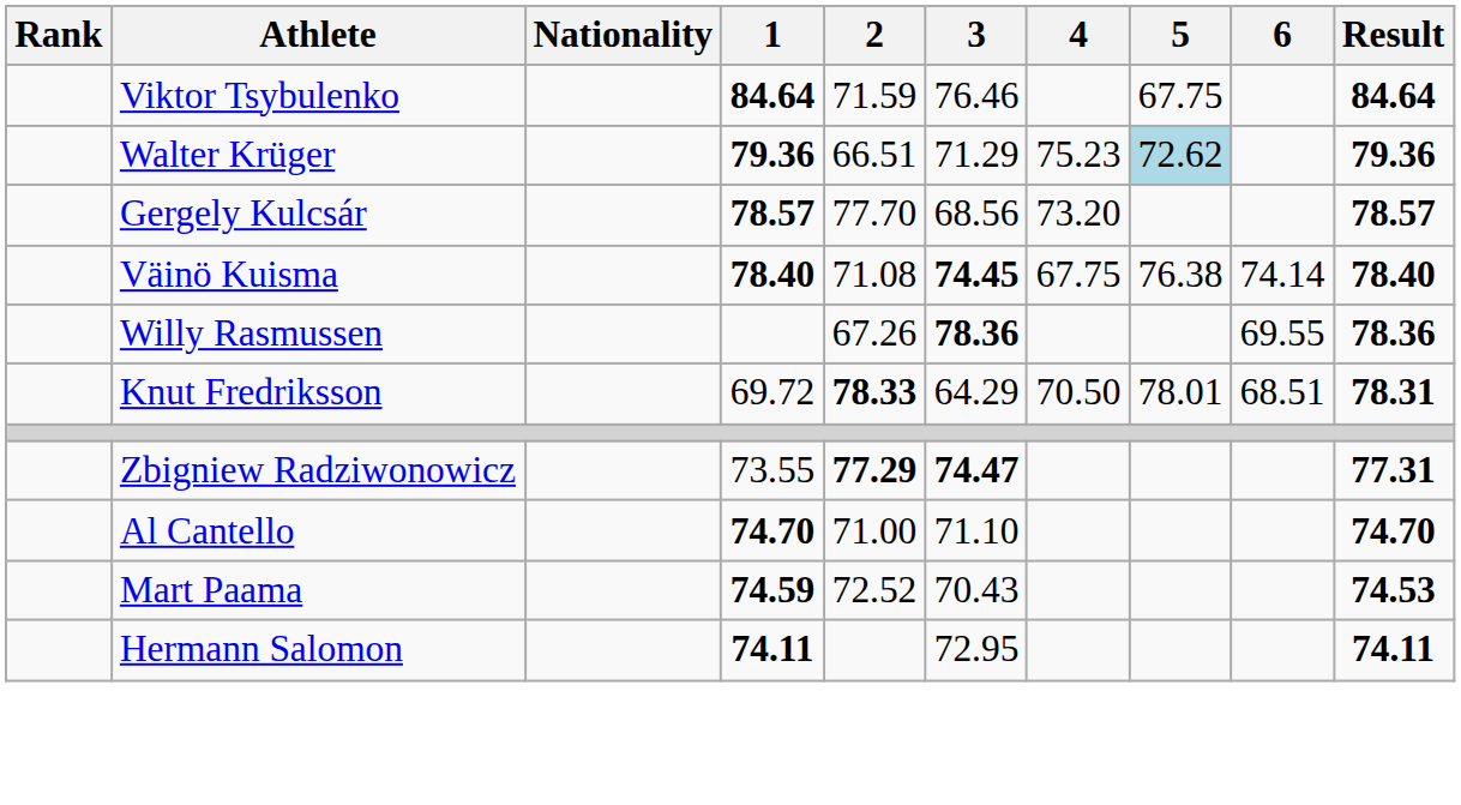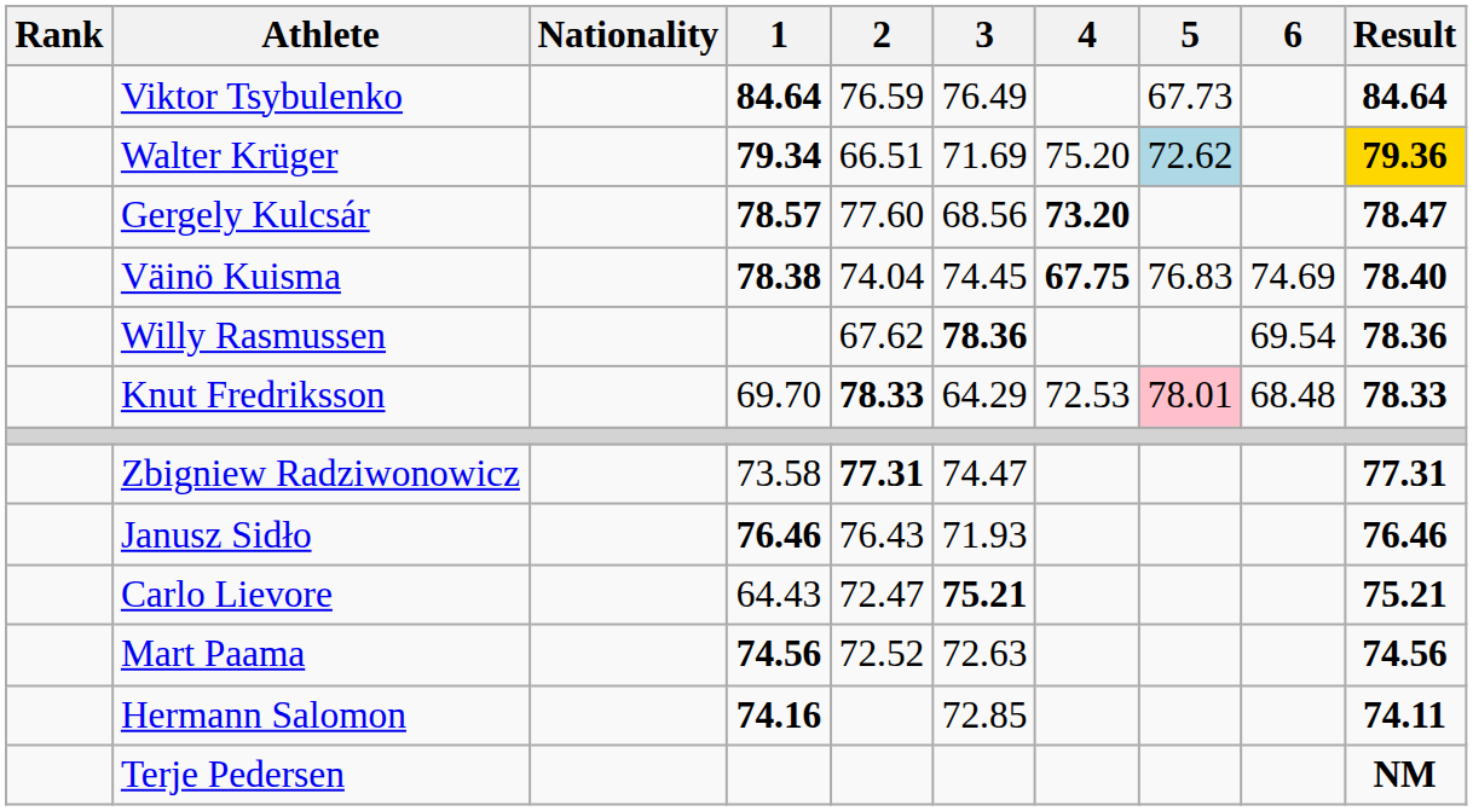Viktor Tsybulenko | 2: 71.59 -> 76.59
Viktor Tsybulenko | 3: 76.46 -> 76.49
Viktor Tsybulenko | 5: 67.75 -> 67.73
Walter Krüger | 1: 79.36 -> 79.34
Walter Krüger | 3: 71.29 -> 71.69
Walter Krüger | 4: 75.23 -> 75.20
Walter Krüger | Result: no background -> gold background
Gergely Kulcsár | 2: 77.70 -> 77.60
Gergely Kulcsár | 4: normal -> bold
Gergely Kulcsár | Result: 78.57 -> 78.47
Väinö Kuisma | 1: 78.40 -> 78.38
Väinö Kuisma | 2: 71.08 -> 74.04
Väinö Kuisma | 3: bold -> normal
Väinö Kuisma | 4: normal -> bold
Väinö Kuisma | 5: 76.38 -> 76.83
Väinö Kuisma | 6: 74.14 -> 74.69
Willy Rasmussen | 2: 67.26 -> 67.62
Willy Rasmussen | 6: 69.55 -> 69.54
Knut Fredriksson | 1: 69.72 -> 69.70
Knut Fredriksson | 4: 70.50 -> 72.53
Knut Fredriksson | 5: no background -> pink background
Knut Fredriksson | 6: 68.51 -> 68.48
Knut Fredriksson | Result: 78.31 -> 78.33
Zbigniew Radziwonowicz | 1: 73.55 -> 73.58
Zbigniew Radziwonowicz | 2: 77.29 -> 77.31
Zbigniew Radziwonowicz | 3: bold -> normal
+ row: Janusz Sidło | 76.46 | 76.43 | 71.93 | 76.46
+ row: Carlo Lievore | 64.43 | 72.47 | 75.21 | 75.21
- row: Al Cantello | 74.70 | 71.00 | 71.10 | 74.70
Mart Paama | 1: 74.59 -> 74.56
Mart Paama | 3: 70.43 -> 72.63
Mart Paama | Result: 74.53 -> 74.56
Hermann Salomon | 1: 74.11 -> 74.16
Hermann Salomon | 3: 72.95 -> 72.85
+ row: Terje Pedersen | NM
